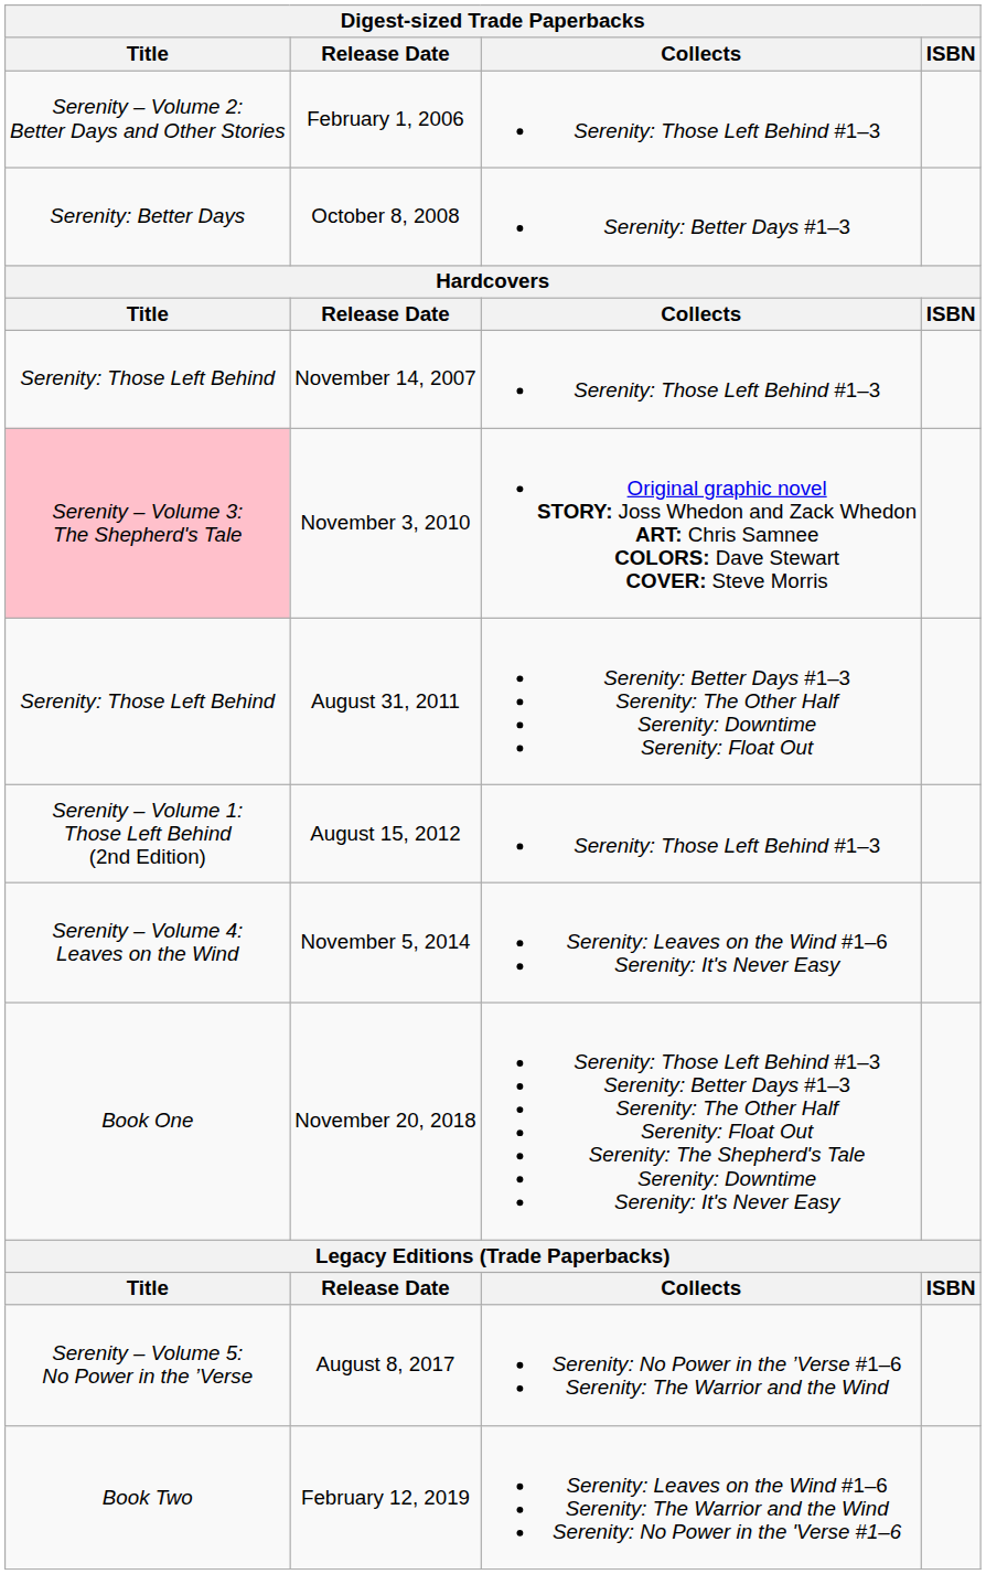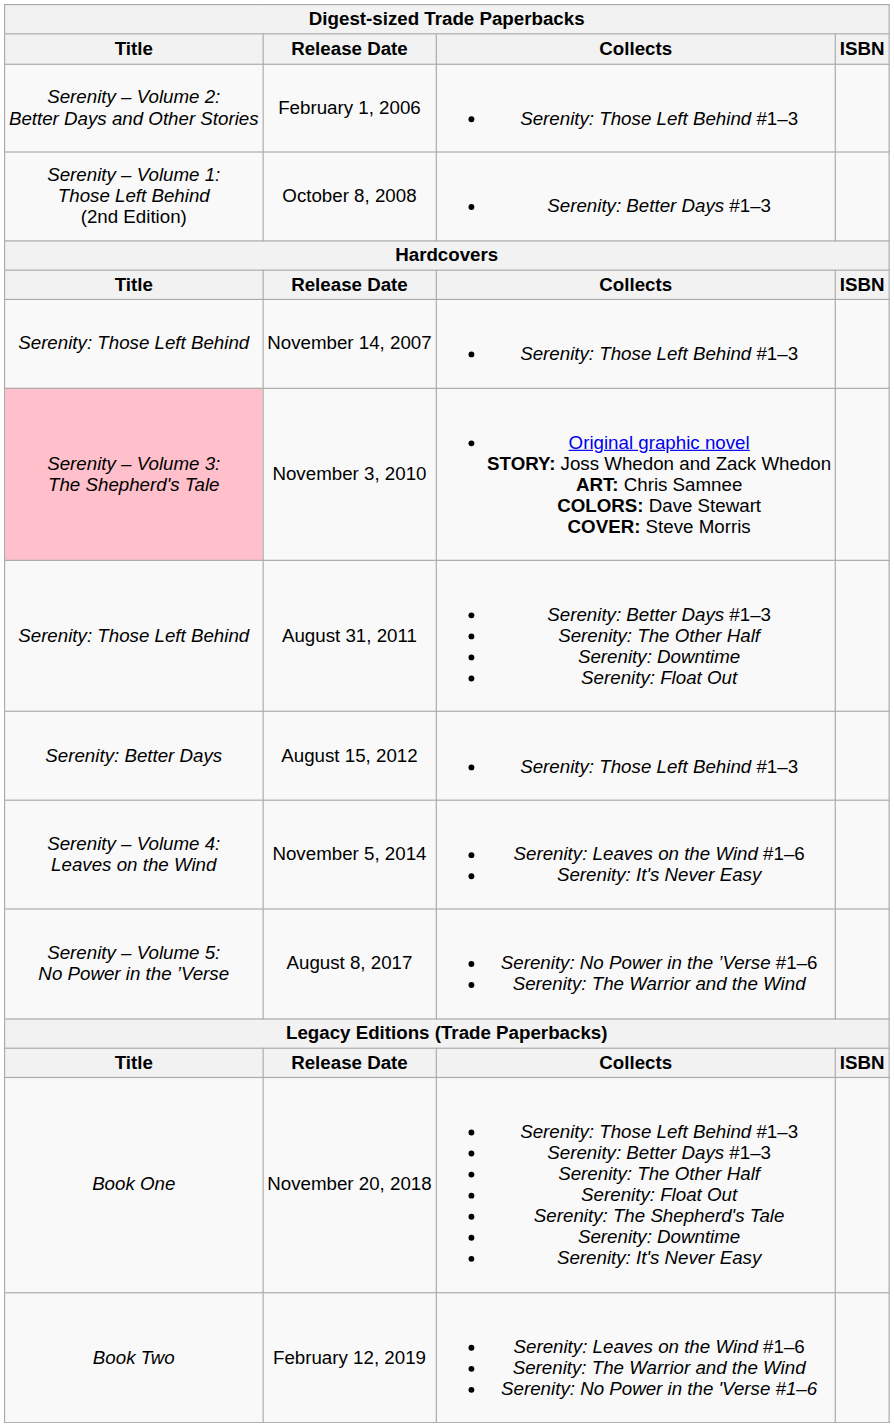October 8, 2008 | Title: Serenity: Better Days -> Serenity – Volume 1: Those Left Behind (2nd Edition)
August 15, 2012 | Title: Serenity – Volume 1: Those Left Behind (2nd Edition) -> Serenity: Better Days
rows swapped: August 8, 2017 <-> November 20, 2018
